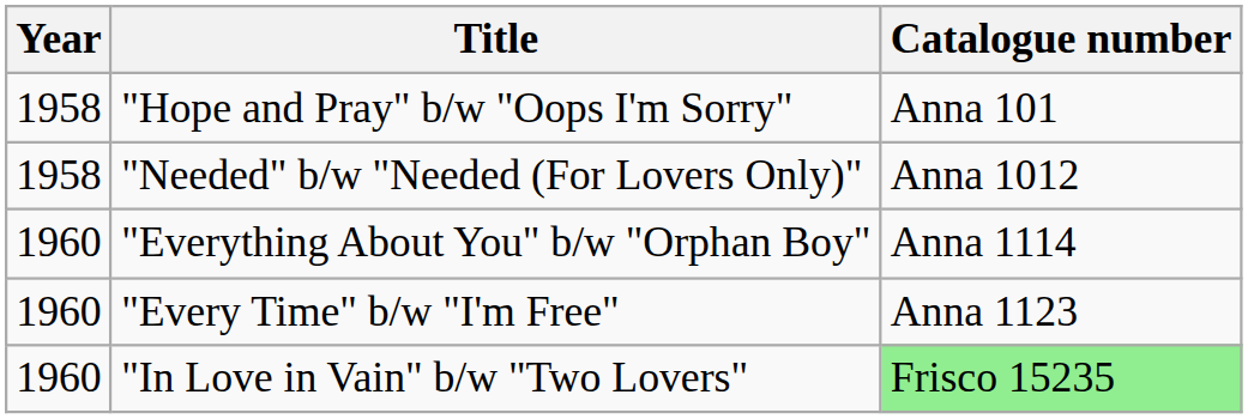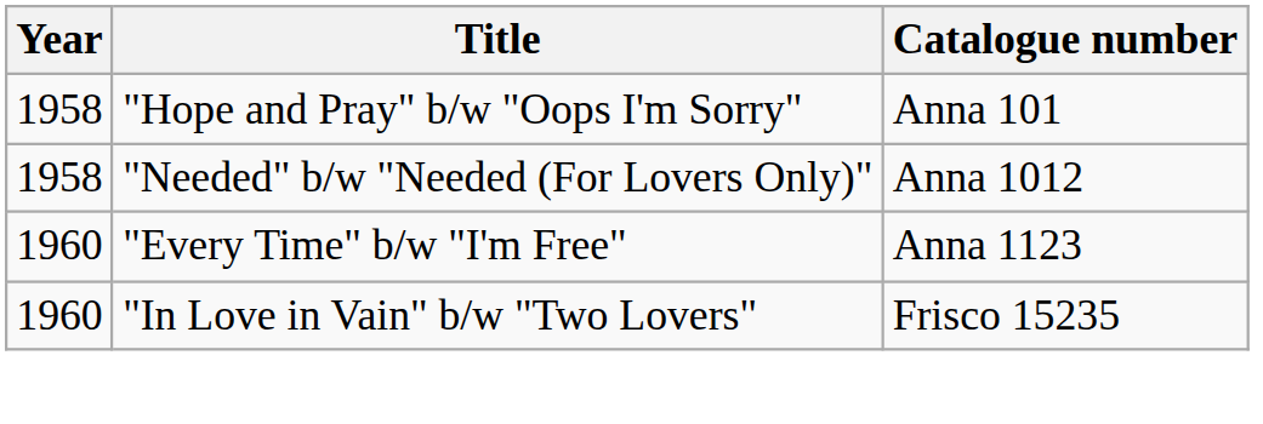- row: 1960 | "Everything About You" b/w "Orphan Boy" | Anna 1114
"In Love in Vain" b/w "Two Lovers" | Catalogue number: lightgreen background -> no background
